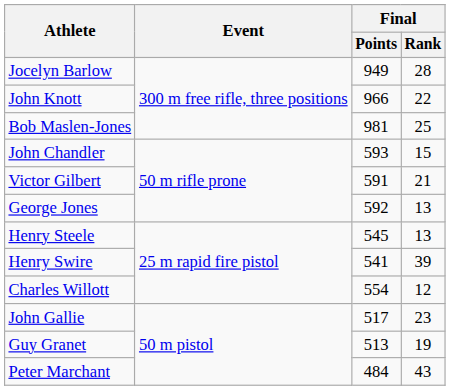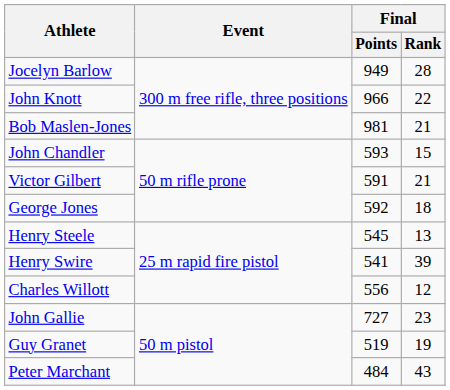Bob Maslen-Jones | Final / Rank: 25 -> 21
George Jones | Final / Rank: 13 -> 18
Charles Willott | Final / Points: 554 -> 556
John Gallie | Final / Points: 517 -> 727
Guy Granet | Final / Points: 513 -> 519
